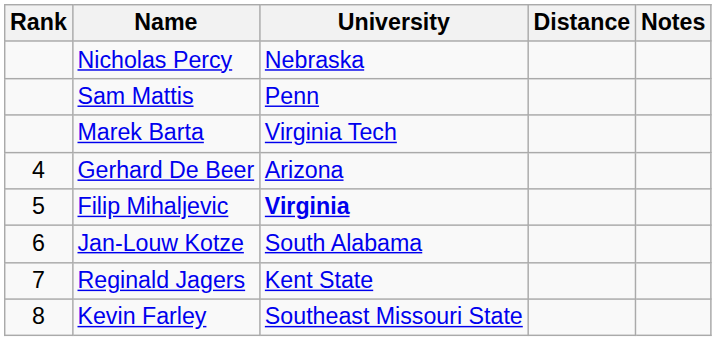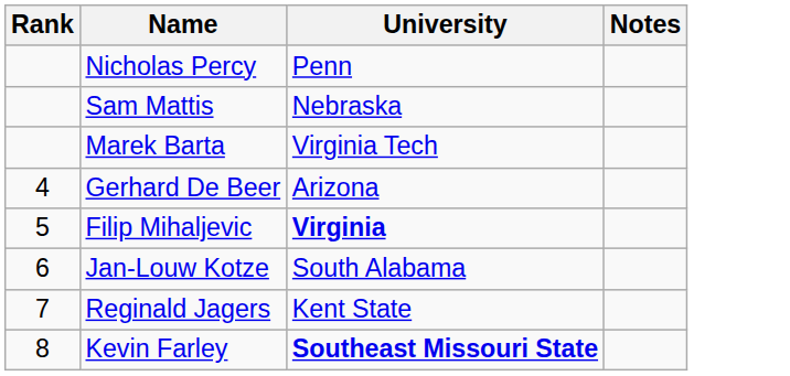- column: Distance
Nicholas Percy | University: Nebraska -> Penn
Sam Mattis | University: Penn -> Nebraska
Kevin Farley | University: normal -> bold
